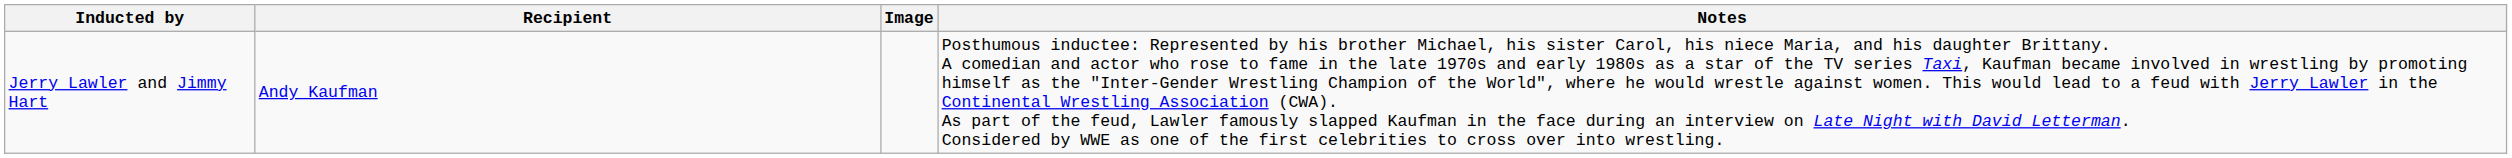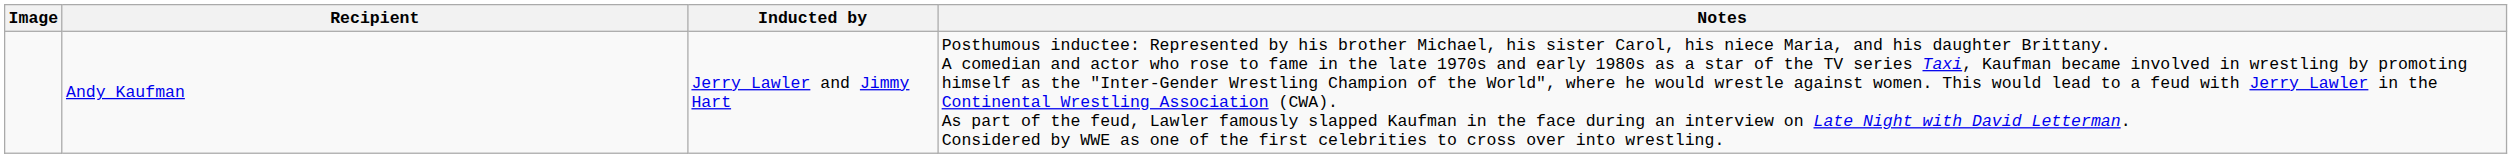columns swapped: Image <-> Inducted by
